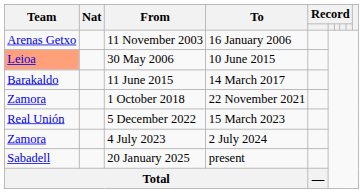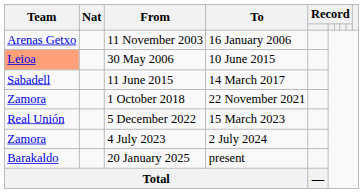11 June 2015 | Team: Barakaldo -> Sabadell
20 January 2025 | Team: Sabadell -> Barakaldo
